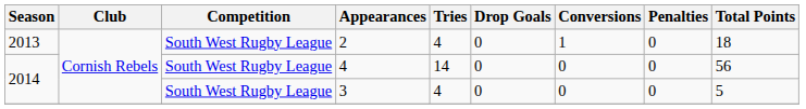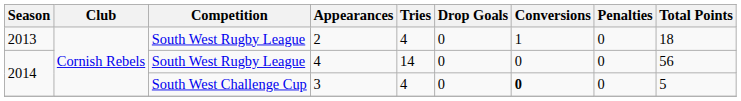3 | Competition: South West Rugby League -> South West Challenge Cup
3 | Conversions: normal -> bold
